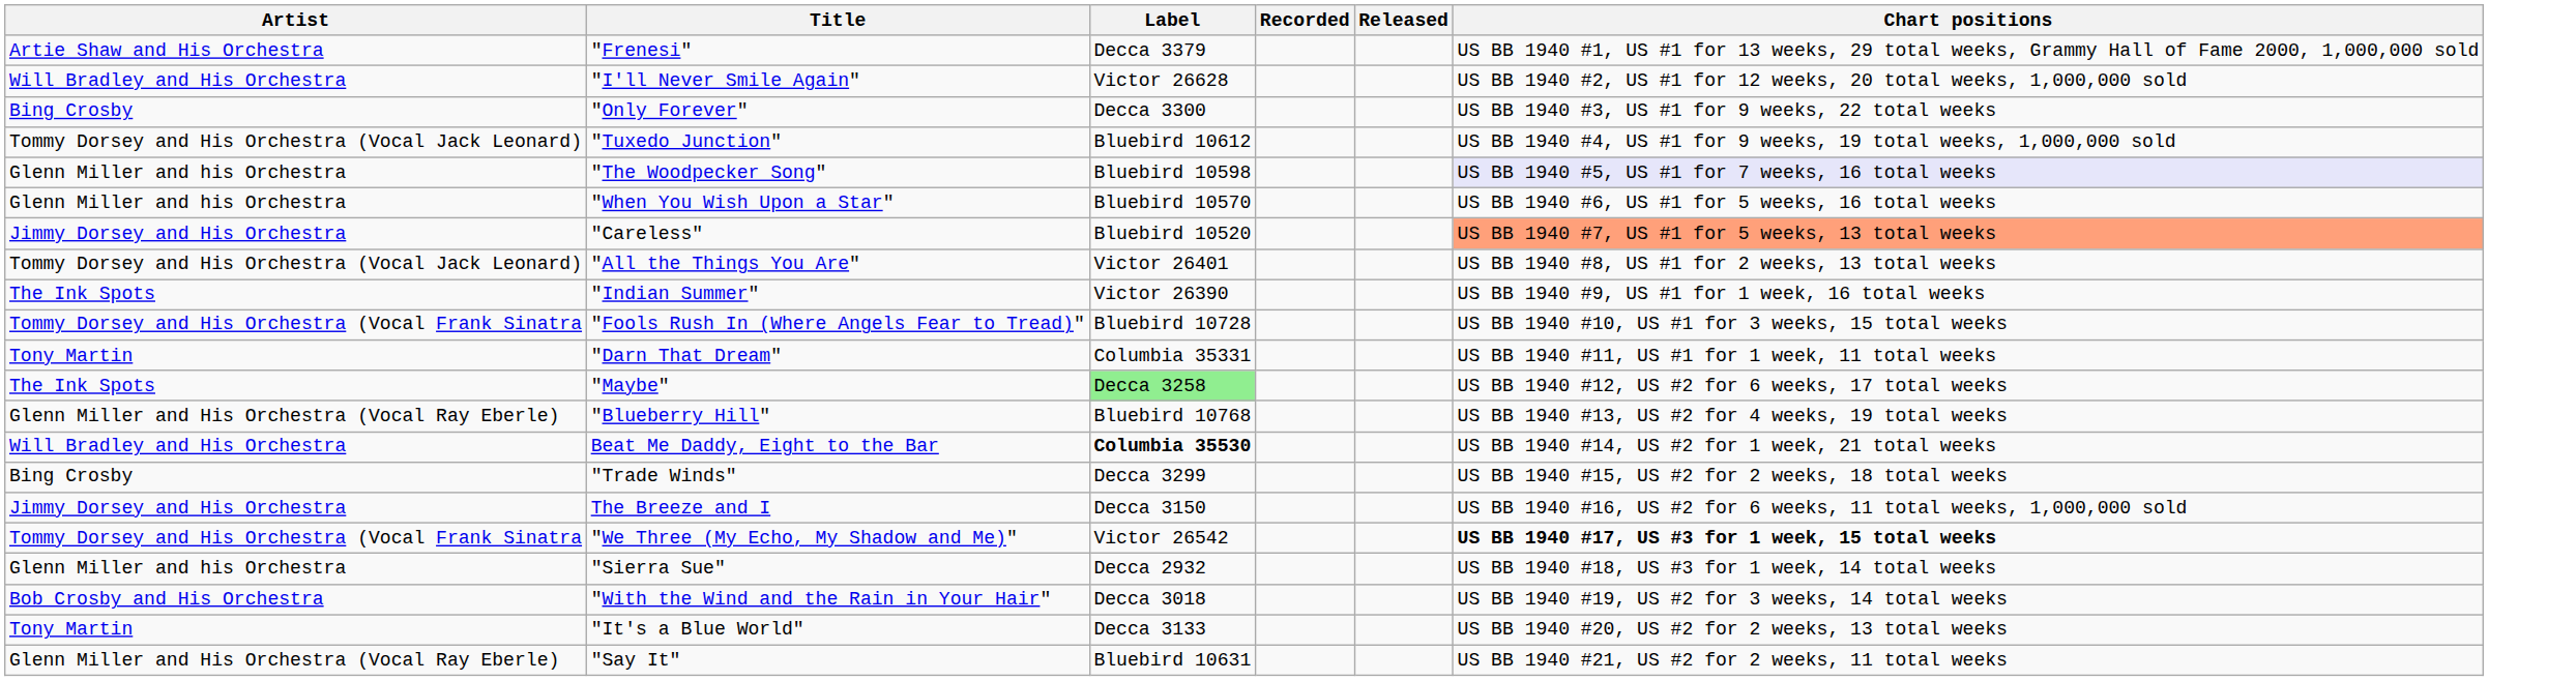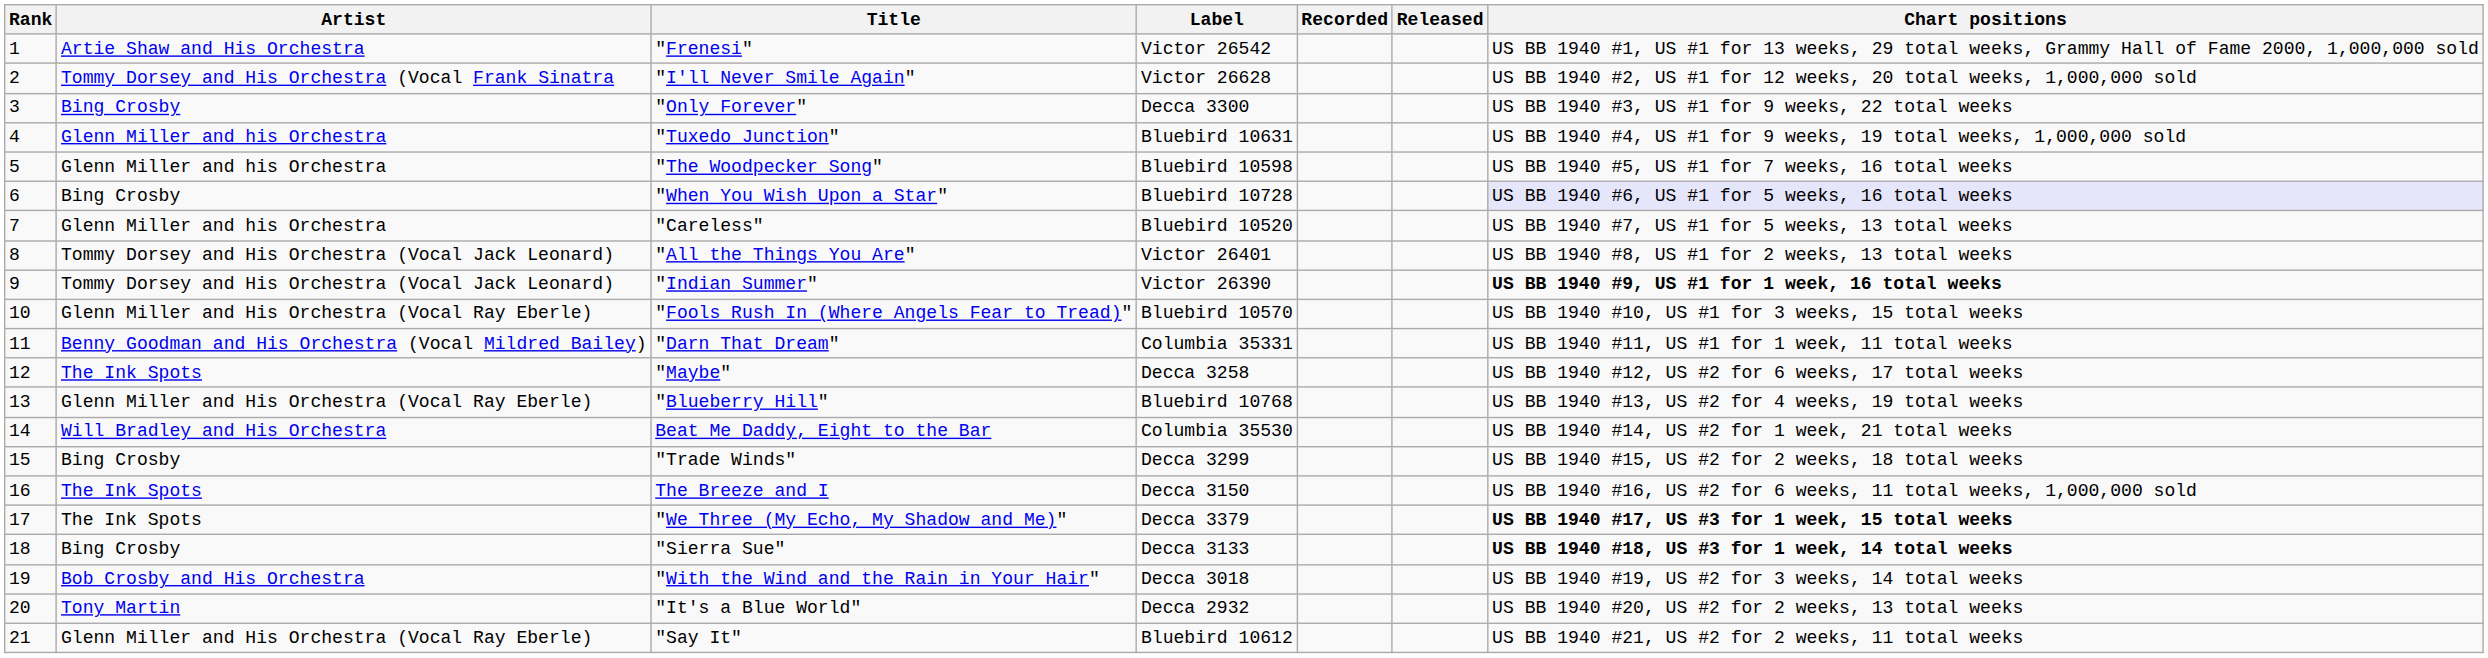+ column: Rank | 1 | 2 | 3 | 4 | 5 | 6 | 7 | 8 | 9 | 10 | 11 | 12 | 13 | 14 | 15 | 16 | 17 | 18 | 19 | 20 | 21
"Frenesi" | Label: Decca 3379 -> Victor 26542
"I'll Never Smile Again" | Artist: Will Bradley and His Orchestra -> Tommy Dorsey and His Orchestra (Vocal Frank Sinatra
"Tuxedo Junction" | Artist: Tommy Dorsey and His Orchestra (Vocal Jack Leonard) -> Glenn Miller and his Orchestra
"Tuxedo Junction" | Label: Bluebird 10612 -> Bluebird 10631
"The Woodpecker Song" | Chart positions: lavender background -> no background
"When You Wish Upon a Star" | Artist: Glenn Miller and his Orchestra -> Bing Crosby
"When You Wish Upon a Star" | Label: Bluebird 10570 -> Bluebird 10728
"When You Wish Upon a Star" | Chart positions: no background -> lavender background
"Careless" | Artist: Jimmy Dorsey and His Orchestra -> Glenn Miller and his Orchestra
"Careless" | Chart positions: lightsalmon background -> no background
"Indian Summer" | Artist: The Ink Spots -> Tommy Dorsey and His Orchestra (Vocal Jack Leonard)
"Indian Summer" | Chart positions: normal -> bold
"Fools Rush In (Where Angels Fear to Tread)" | Artist: Tommy Dorsey and His Orchestra (Vocal Frank Sinatra -> Glenn Miller and His Orchestra (Vocal Ray Eberle)
"Fools Rush In (Where Angels Fear to Tread)" | Label: Bluebird 10728 -> Bluebird 10570
"Darn That Dream" | Artist: Tony Martin -> Benny Goodman and His Orchestra (Vocal Mildred Bailey)
"Maybe" | Label: lightgreen background -> no background
Beat Me Daddy, Eight to the Bar | Label: bold -> normal
The Breeze and I | Artist: Jimmy Dorsey and His Orchestra -> The Ink Spots
"We Three (My Echo, My Shadow and Me)" | Artist: Tommy Dorsey and His Orchestra (Vocal Frank Sinatra -> The Ink Spots
"We Three (My Echo, My Shadow and Me)" | Label: Victor 26542 -> Decca 3379
"Sierra Sue" | Artist: Glenn Miller and his Orchestra -> Bing Crosby
"Sierra Sue" | Label: Decca 2932 -> Decca 3133
"Sierra Sue" | Chart positions: normal -> bold
"It's a Blue World" | Label: Decca 3133 -> Decca 2932
"Say It" | Label: Bluebird 10631 -> Bluebird 10612
